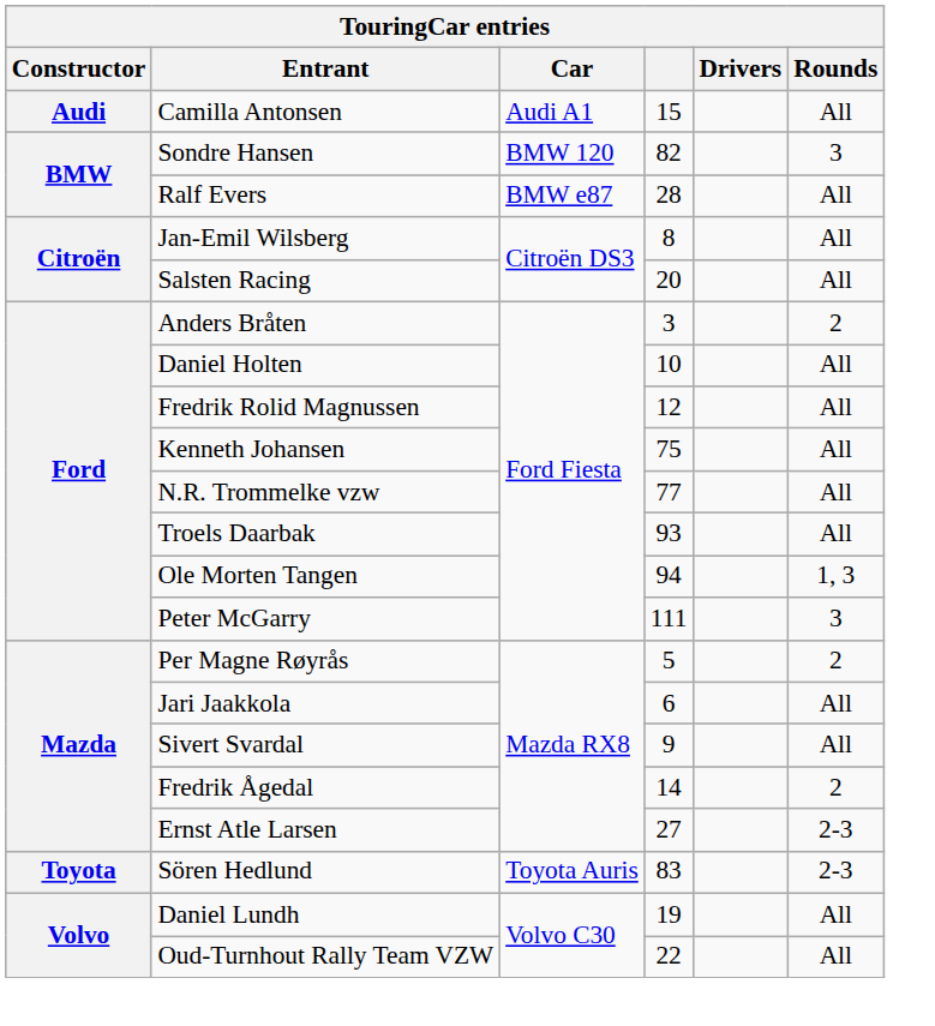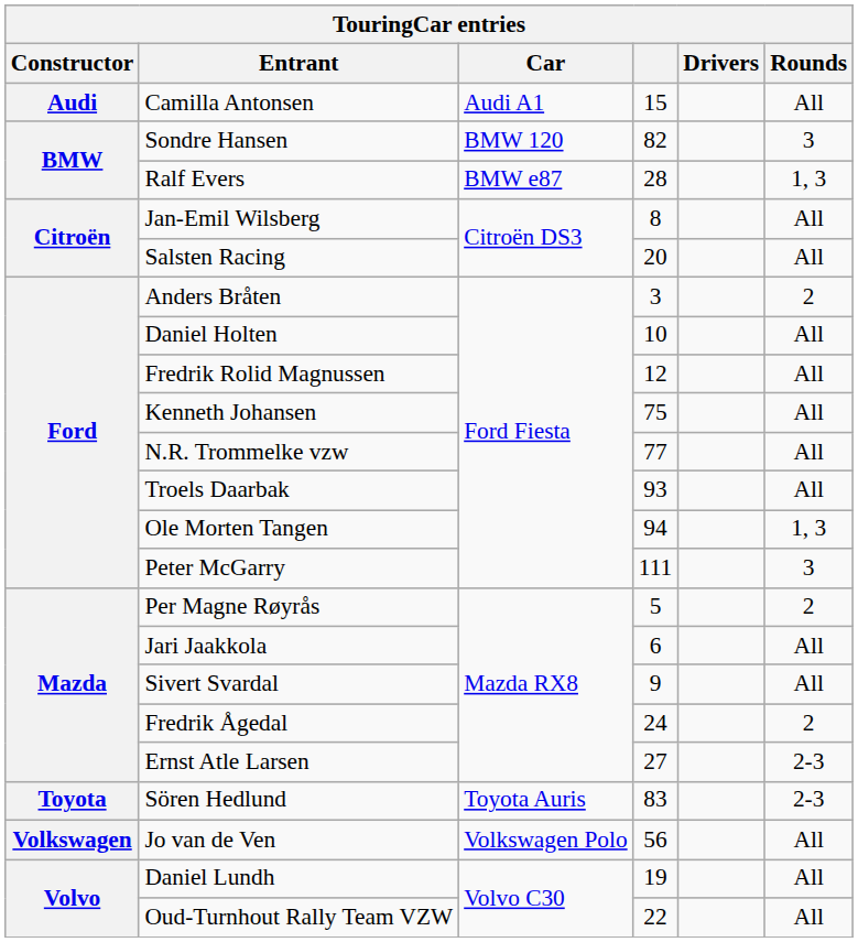Ralf Evers | Rounds: All -> 1, 3
Fredrik Ågedal | column 4: 14 -> 24
+ row: Volkswagen | Jo van de Ven | Volkswagen Polo | 56 | All
